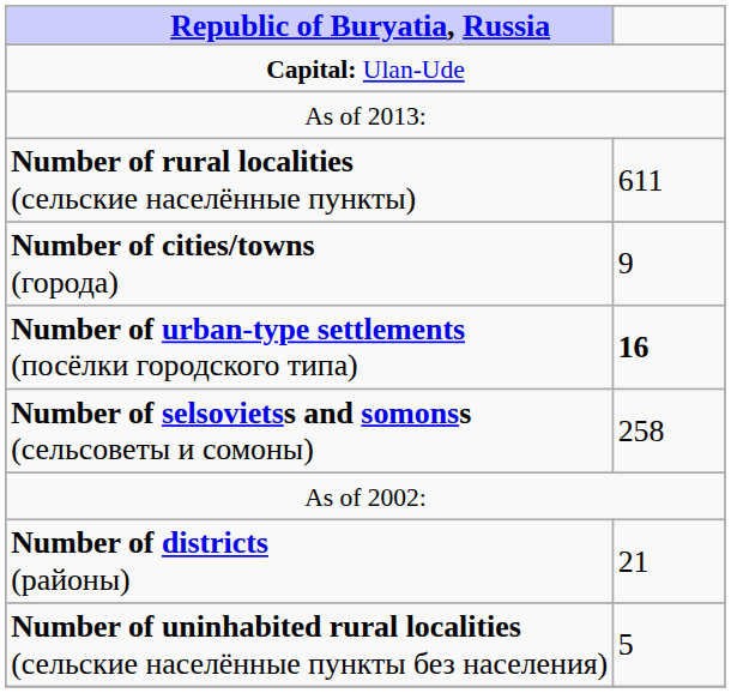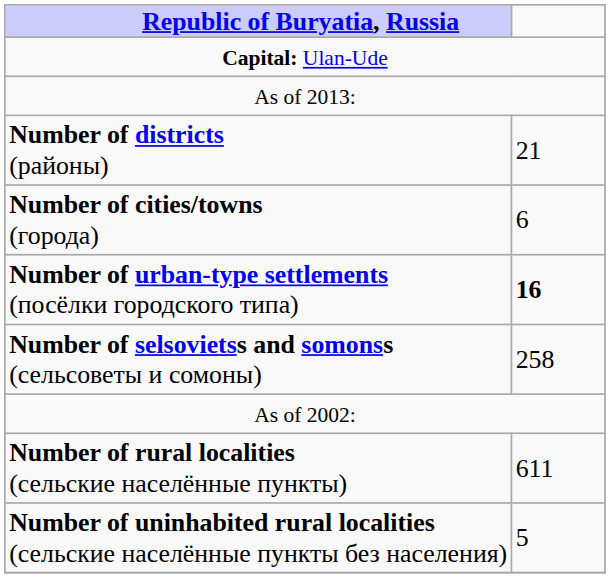rows swapped: Number of districts (районы) <-> Number of rural localities (сельские населённые пункты)
Number of cities/towns (города) | column 2: 9 -> 6
